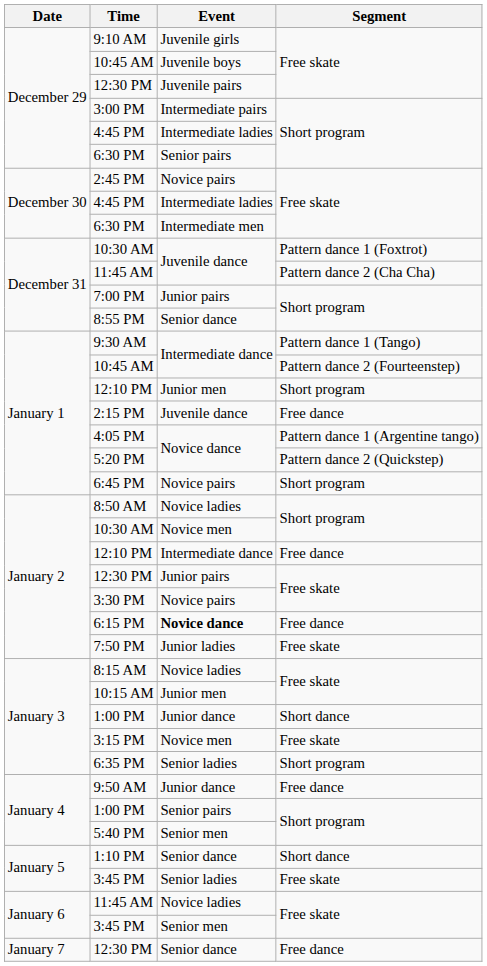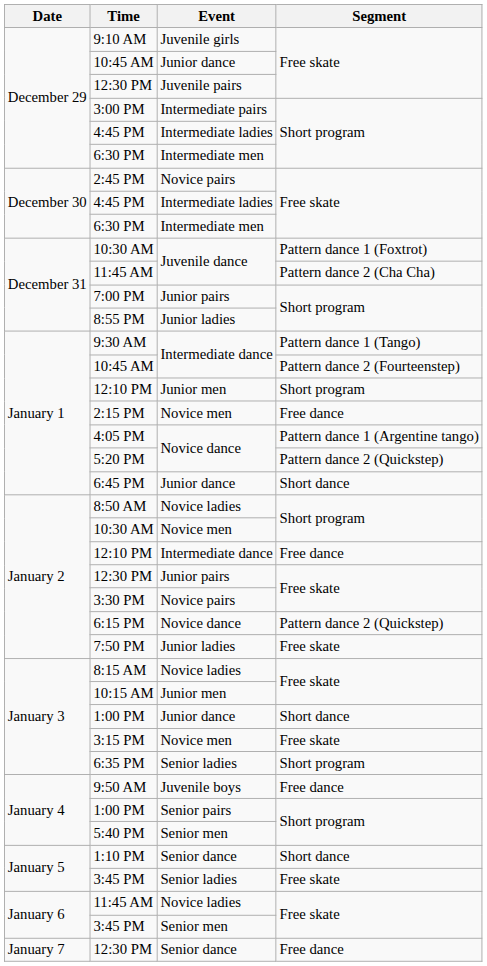December 29 / 10:45 AM | Event: Juvenile boys -> Junior dance
December 29 / 6:30 PM | Event: Senior pairs -> Intermediate men
8:55 PM | Event: Senior dance -> Junior ladies
2:15 PM | Event: Juvenile dance -> Novice men
6:45 PM | Event: Novice pairs -> Junior dance
6:45 PM | Segment: Short program -> Short dance
6:15 PM | Event: bold -> normal
6:15 PM | Segment: Free dance -> Pattern dance 2 (Quickstep)
9:50 AM | Event: Junior dance -> Juvenile boys
